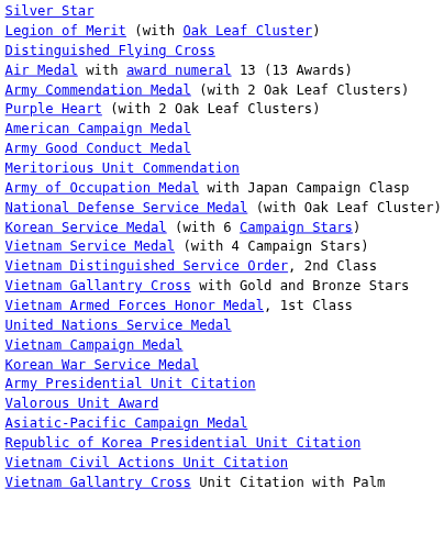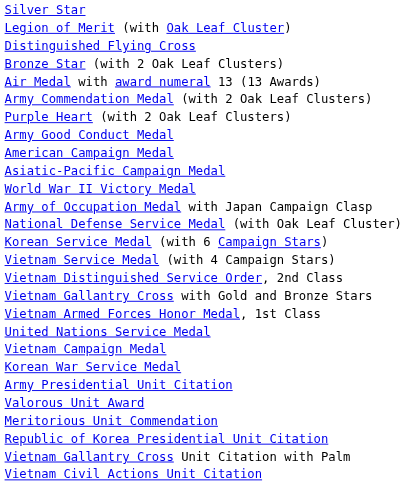+ row: Bronze Star (with 2 Oak Leaf Clusters)
rows swapped: Army Good Conduct Medal <-> American Campaign Medal
rows swapped: Asiatic-Pacific Campaign Medal <-> Meritorious Unit Commendation
+ row: World War II Victory Medal
rows swapped: Vietnam Gallantry Cross Unit Citation with Palm <-> Vietnam Civil Actions Unit Citation
